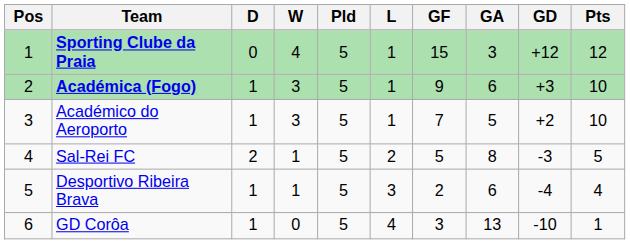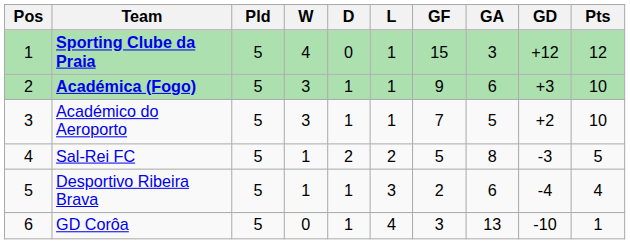columns swapped: Pld <-> D
